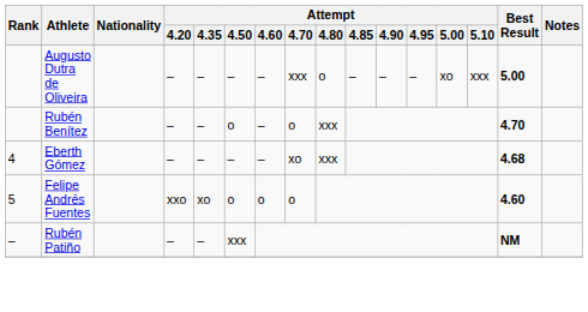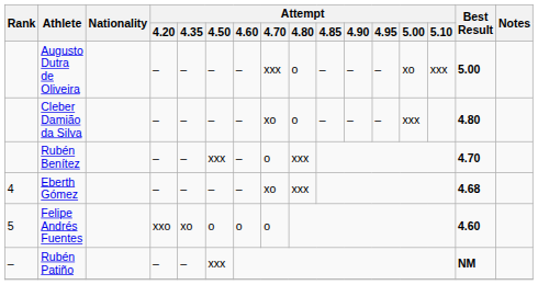+ row: Cleber Damião da Silva | – | – | – | – | xo | o | – | – | – | xxx | 4.80
Rubén Benítez | Attempt / 4.50: o -> xxx
